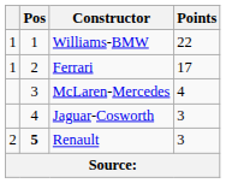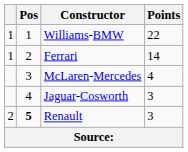Ferrari | Points: 17 -> 14
